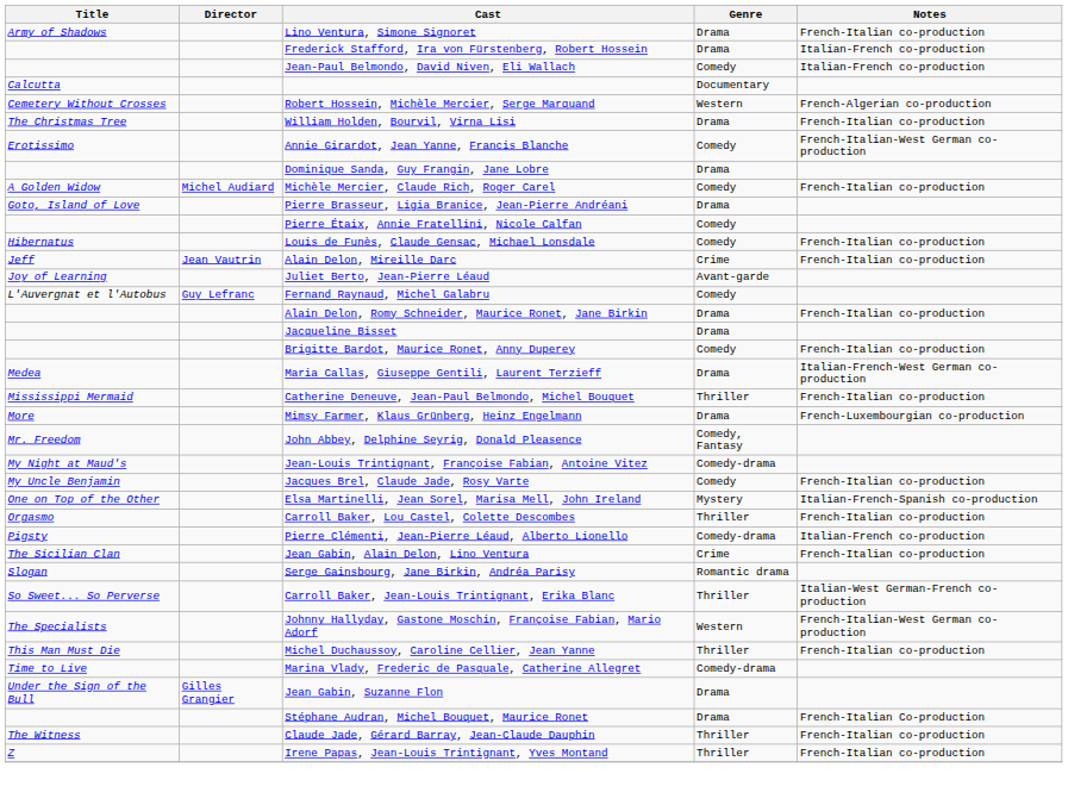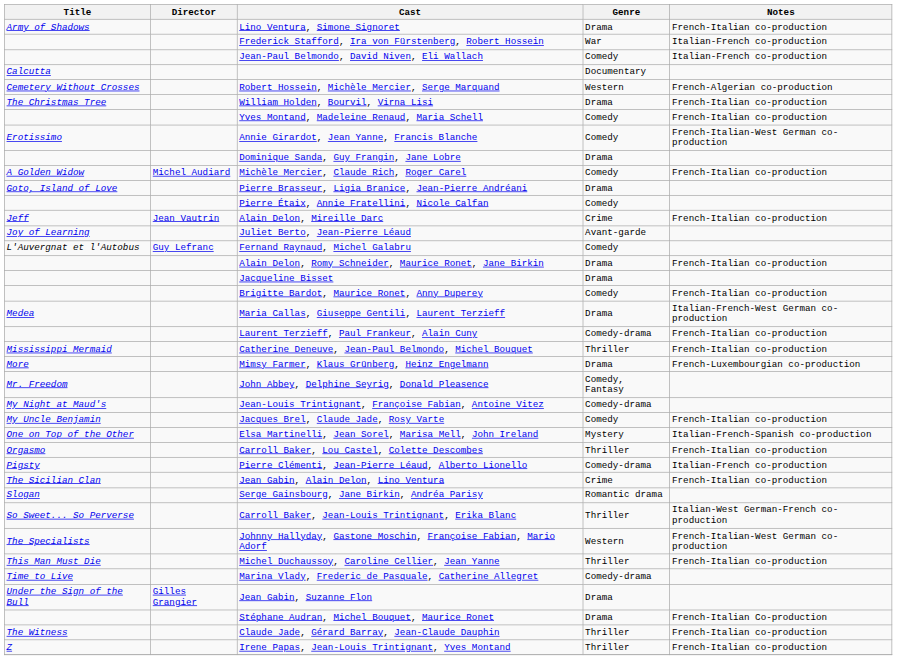Frederick Stafford, Ira von Fürstenberg, Robert Hossein | Genre: Drama -> War
+ row: Yves Montand, Madeleine Renaud, Maria Schell | Comedy | French-Italian co-production
- row: Hibernatus | Louis de Funès, Claude Gensac, Michael Lonsdale | Comedy | French-Italian co-production
+ row: Laurent Terzieff, Paul Frankeur, Alain Cuny | Comedy-drama | French-Italian co-production
